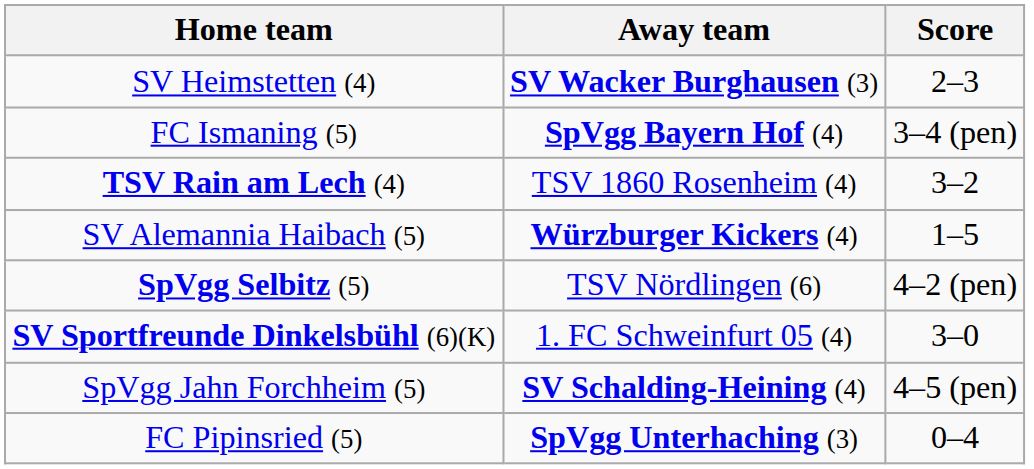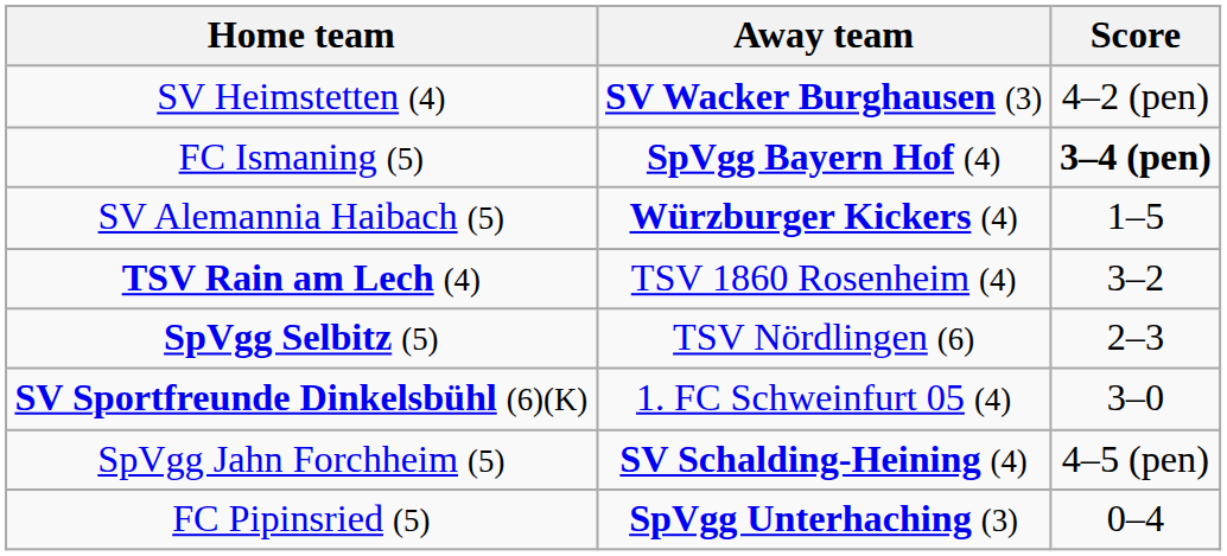SV Heimstetten (4) | Score: 2–3 -> 4–2 (pen)
FC Ismaning (5) | Score: normal -> bold
rows swapped: TSV Rain am Lech (4) <-> SV Alemannia Haibach (5)
SpVgg Selbitz (5) | Score: 4–2 (pen) -> 2–3
